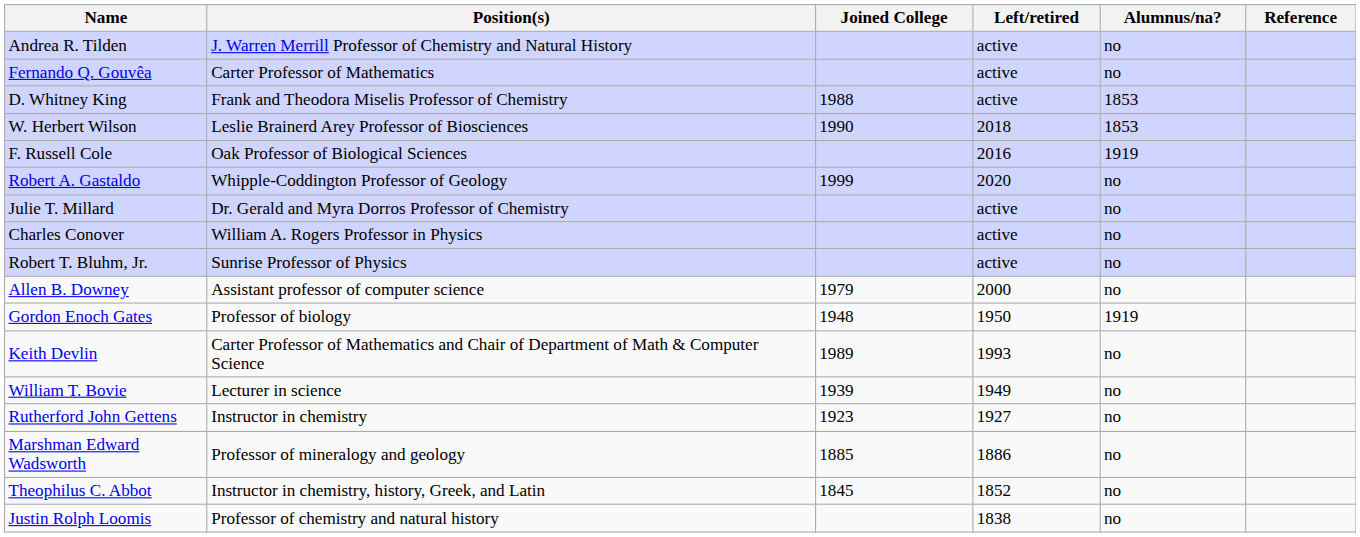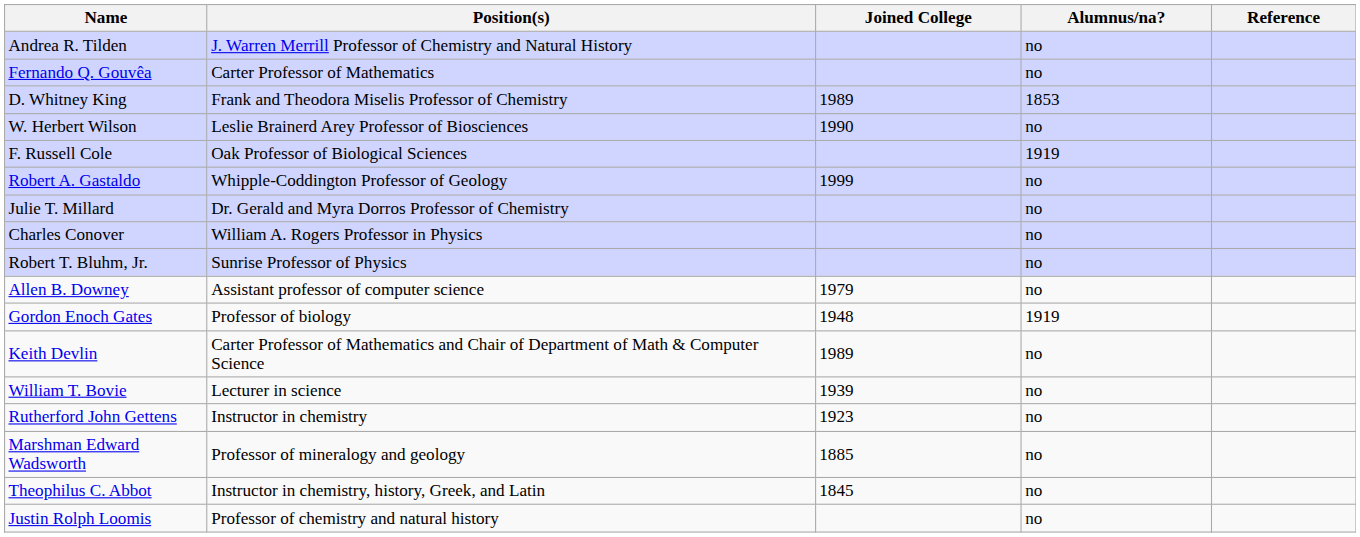- column: Left/retired | active | active | active | 2018 | 2016 | 2020 | active | active | active | 2000 | 1950 | 1993 | 1949 | 1927 | 1886 | 1852 | 1838
D. Whitney King | Joined College: 1988 -> 1989
W. Herbert Wilson | Alumnus/na?: 1853 -> no
